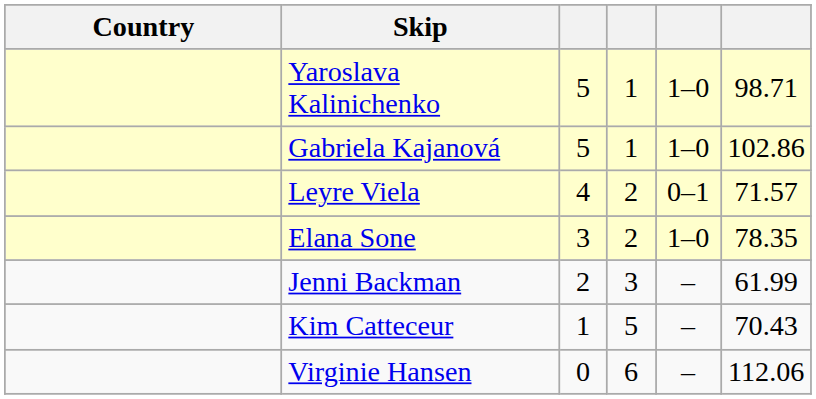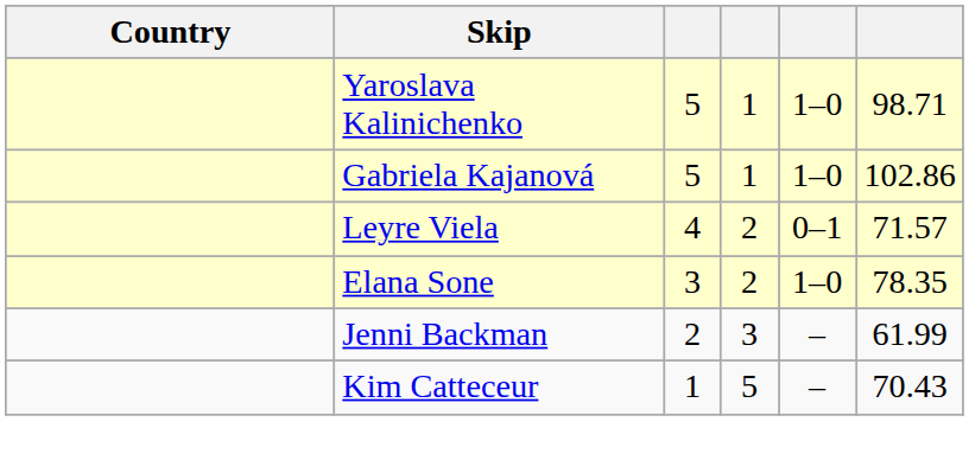- row: Virginie Hansen | 0 | 6 | – | 112.06
